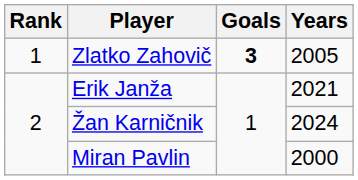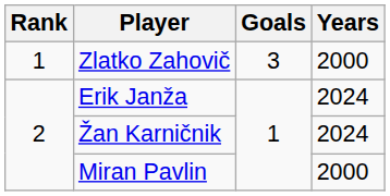Zlatko Zahovič | Goals: bold -> normal
Zlatko Zahovič | Years: 2005 -> 2000
Erik Janža | Years: 2021 -> 2024
